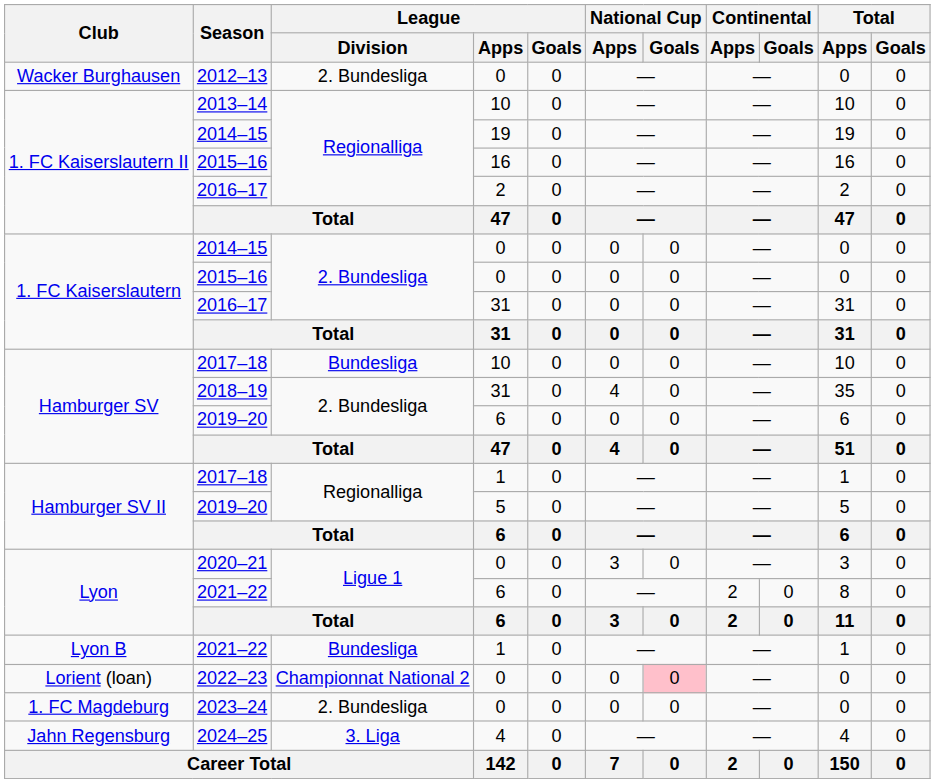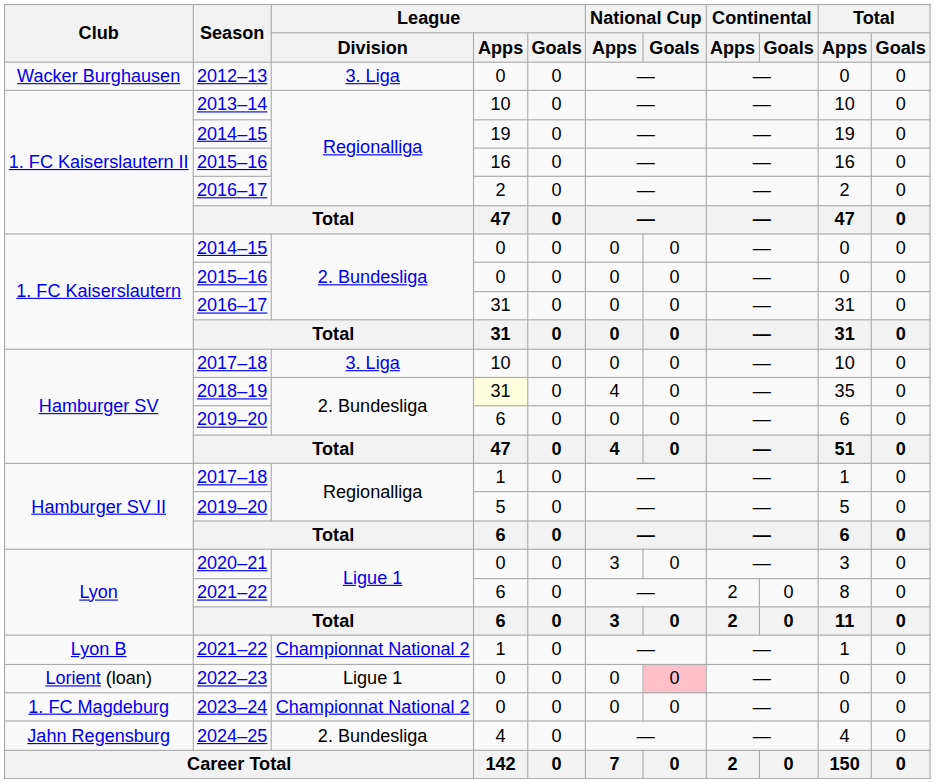2012–13 | League / Division: 2. Bundesliga -> 3. Liga
Hamburger SV / 2017–18 | League / Division: Bundesliga -> 3. Liga
2018–19 | League / Apps: no background -> lightyellow background
Lyon B / 2021–22 | League / Division: Bundesliga -> Championnat National 2
2022–23 | League / Division: Championnat National 2 -> Ligue 1
2023–24 | League / Division: 2. Bundesliga -> Championnat National 2
2024–25 | League / Division: 3. Liga -> 2. Bundesliga
